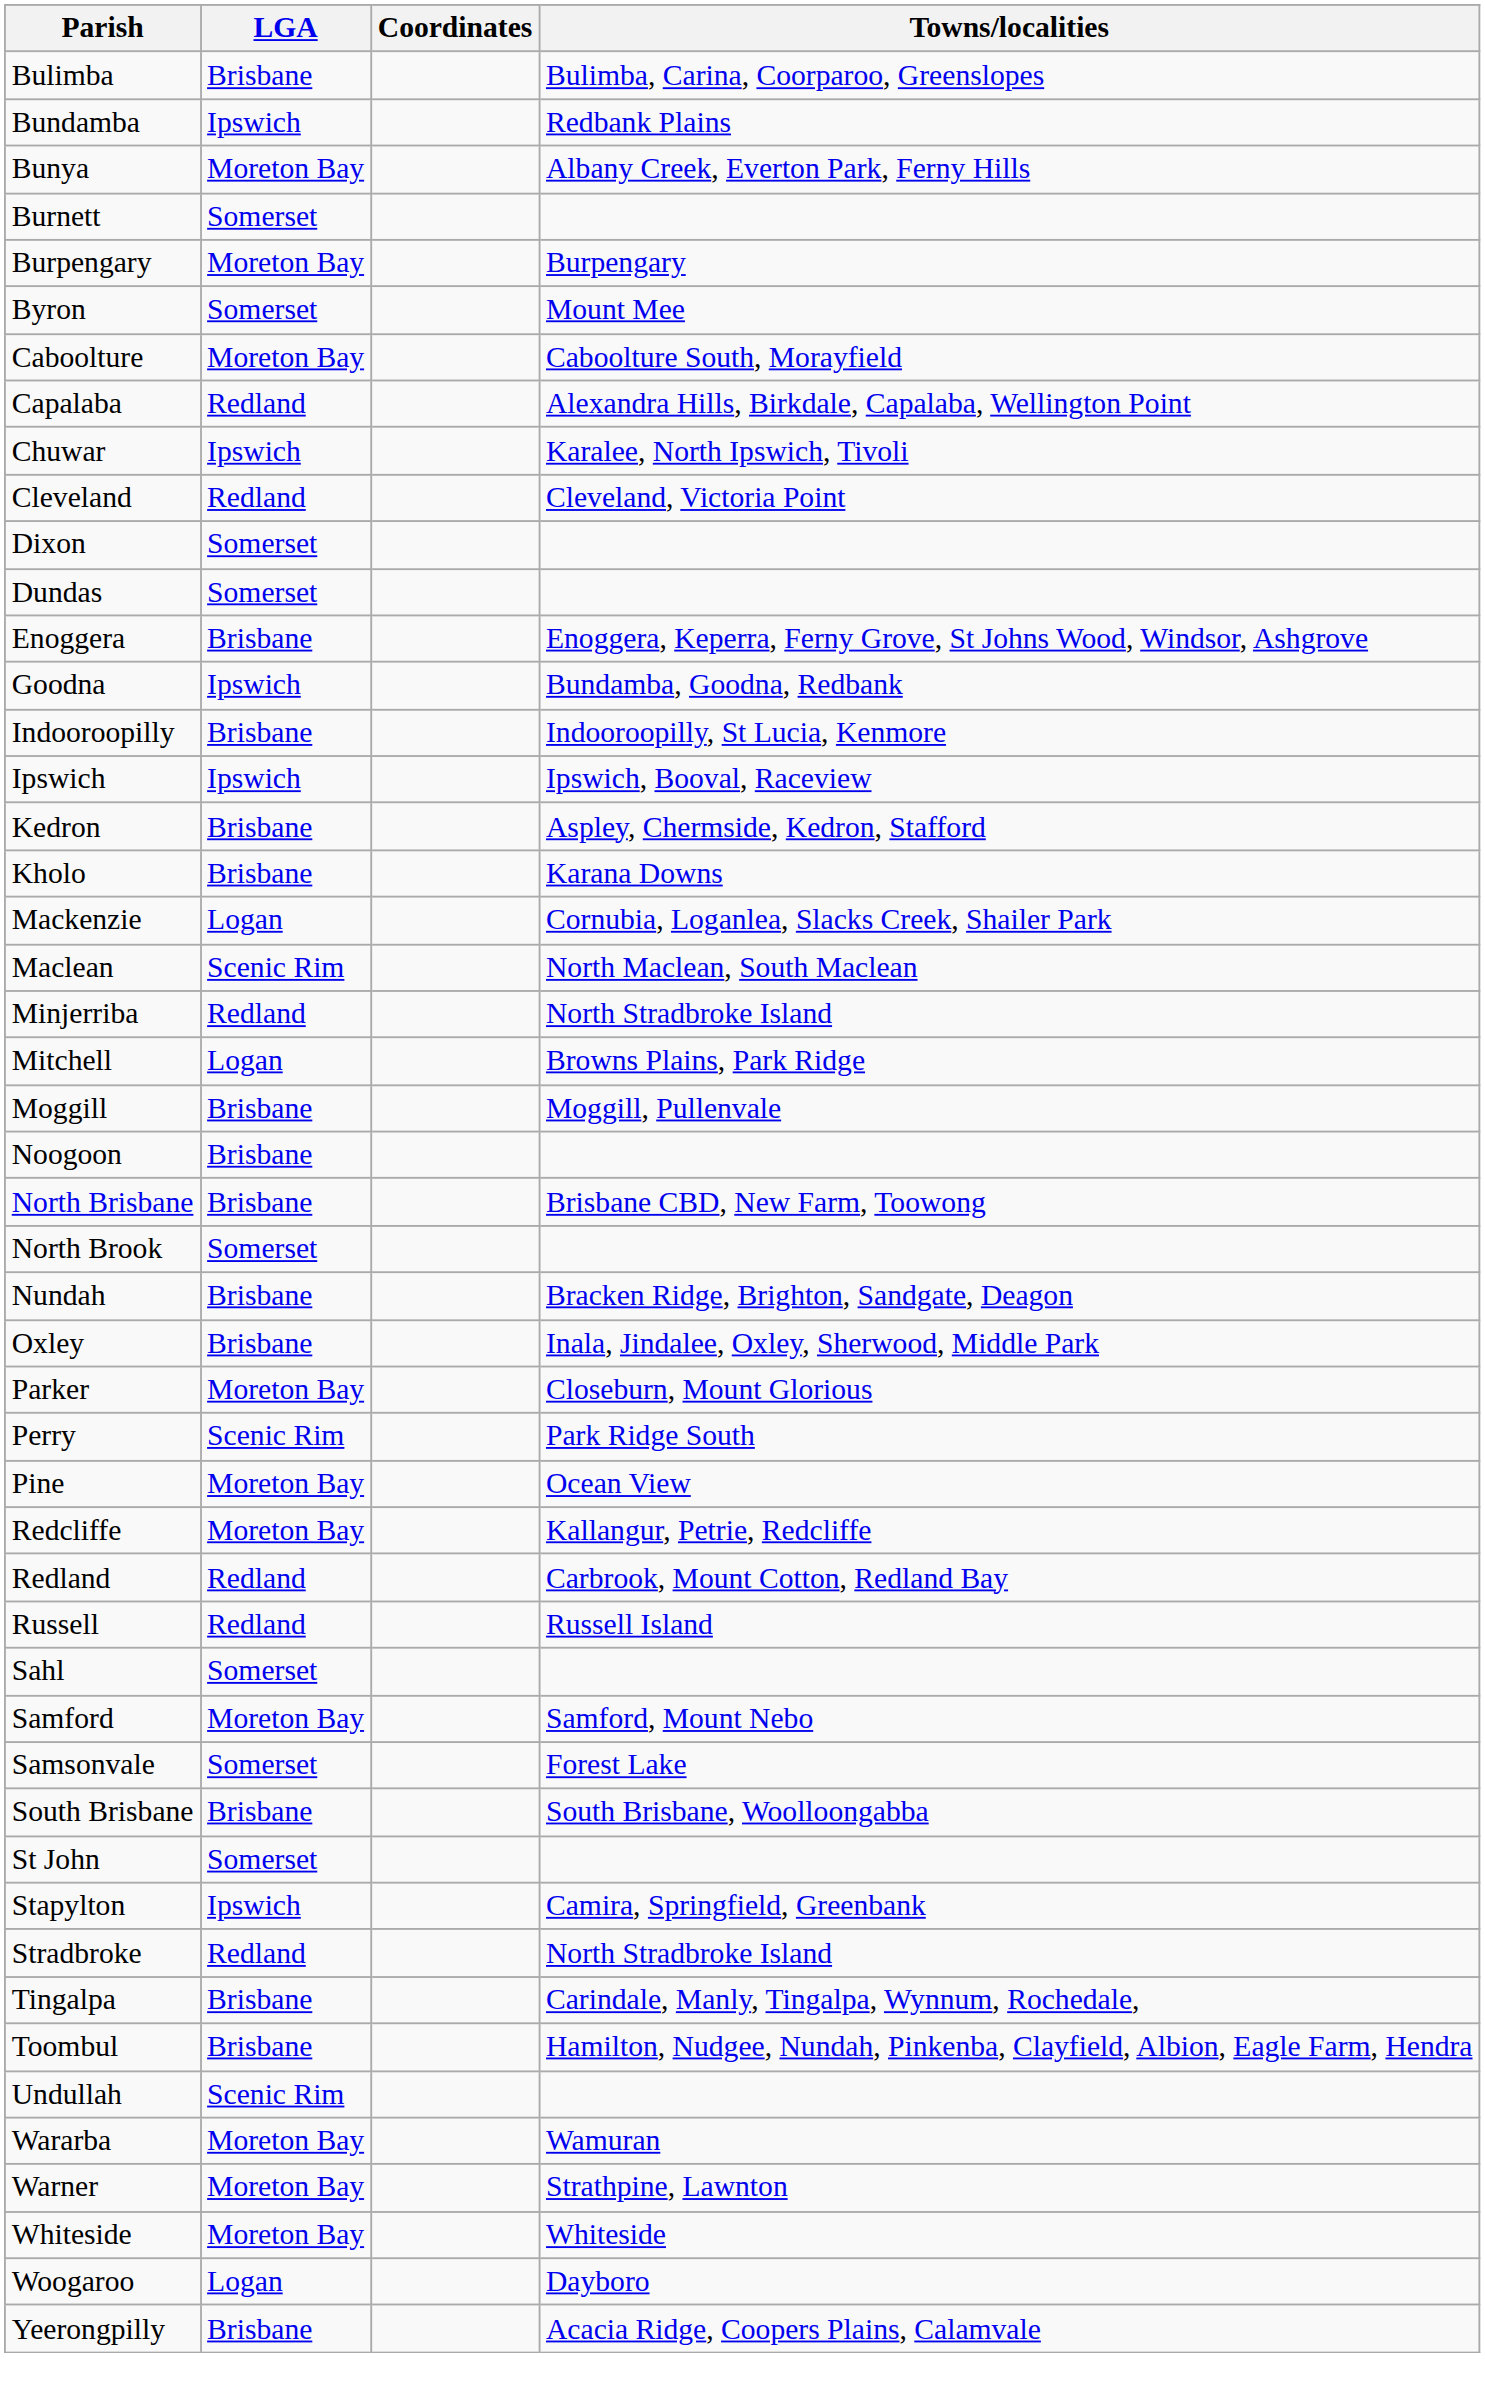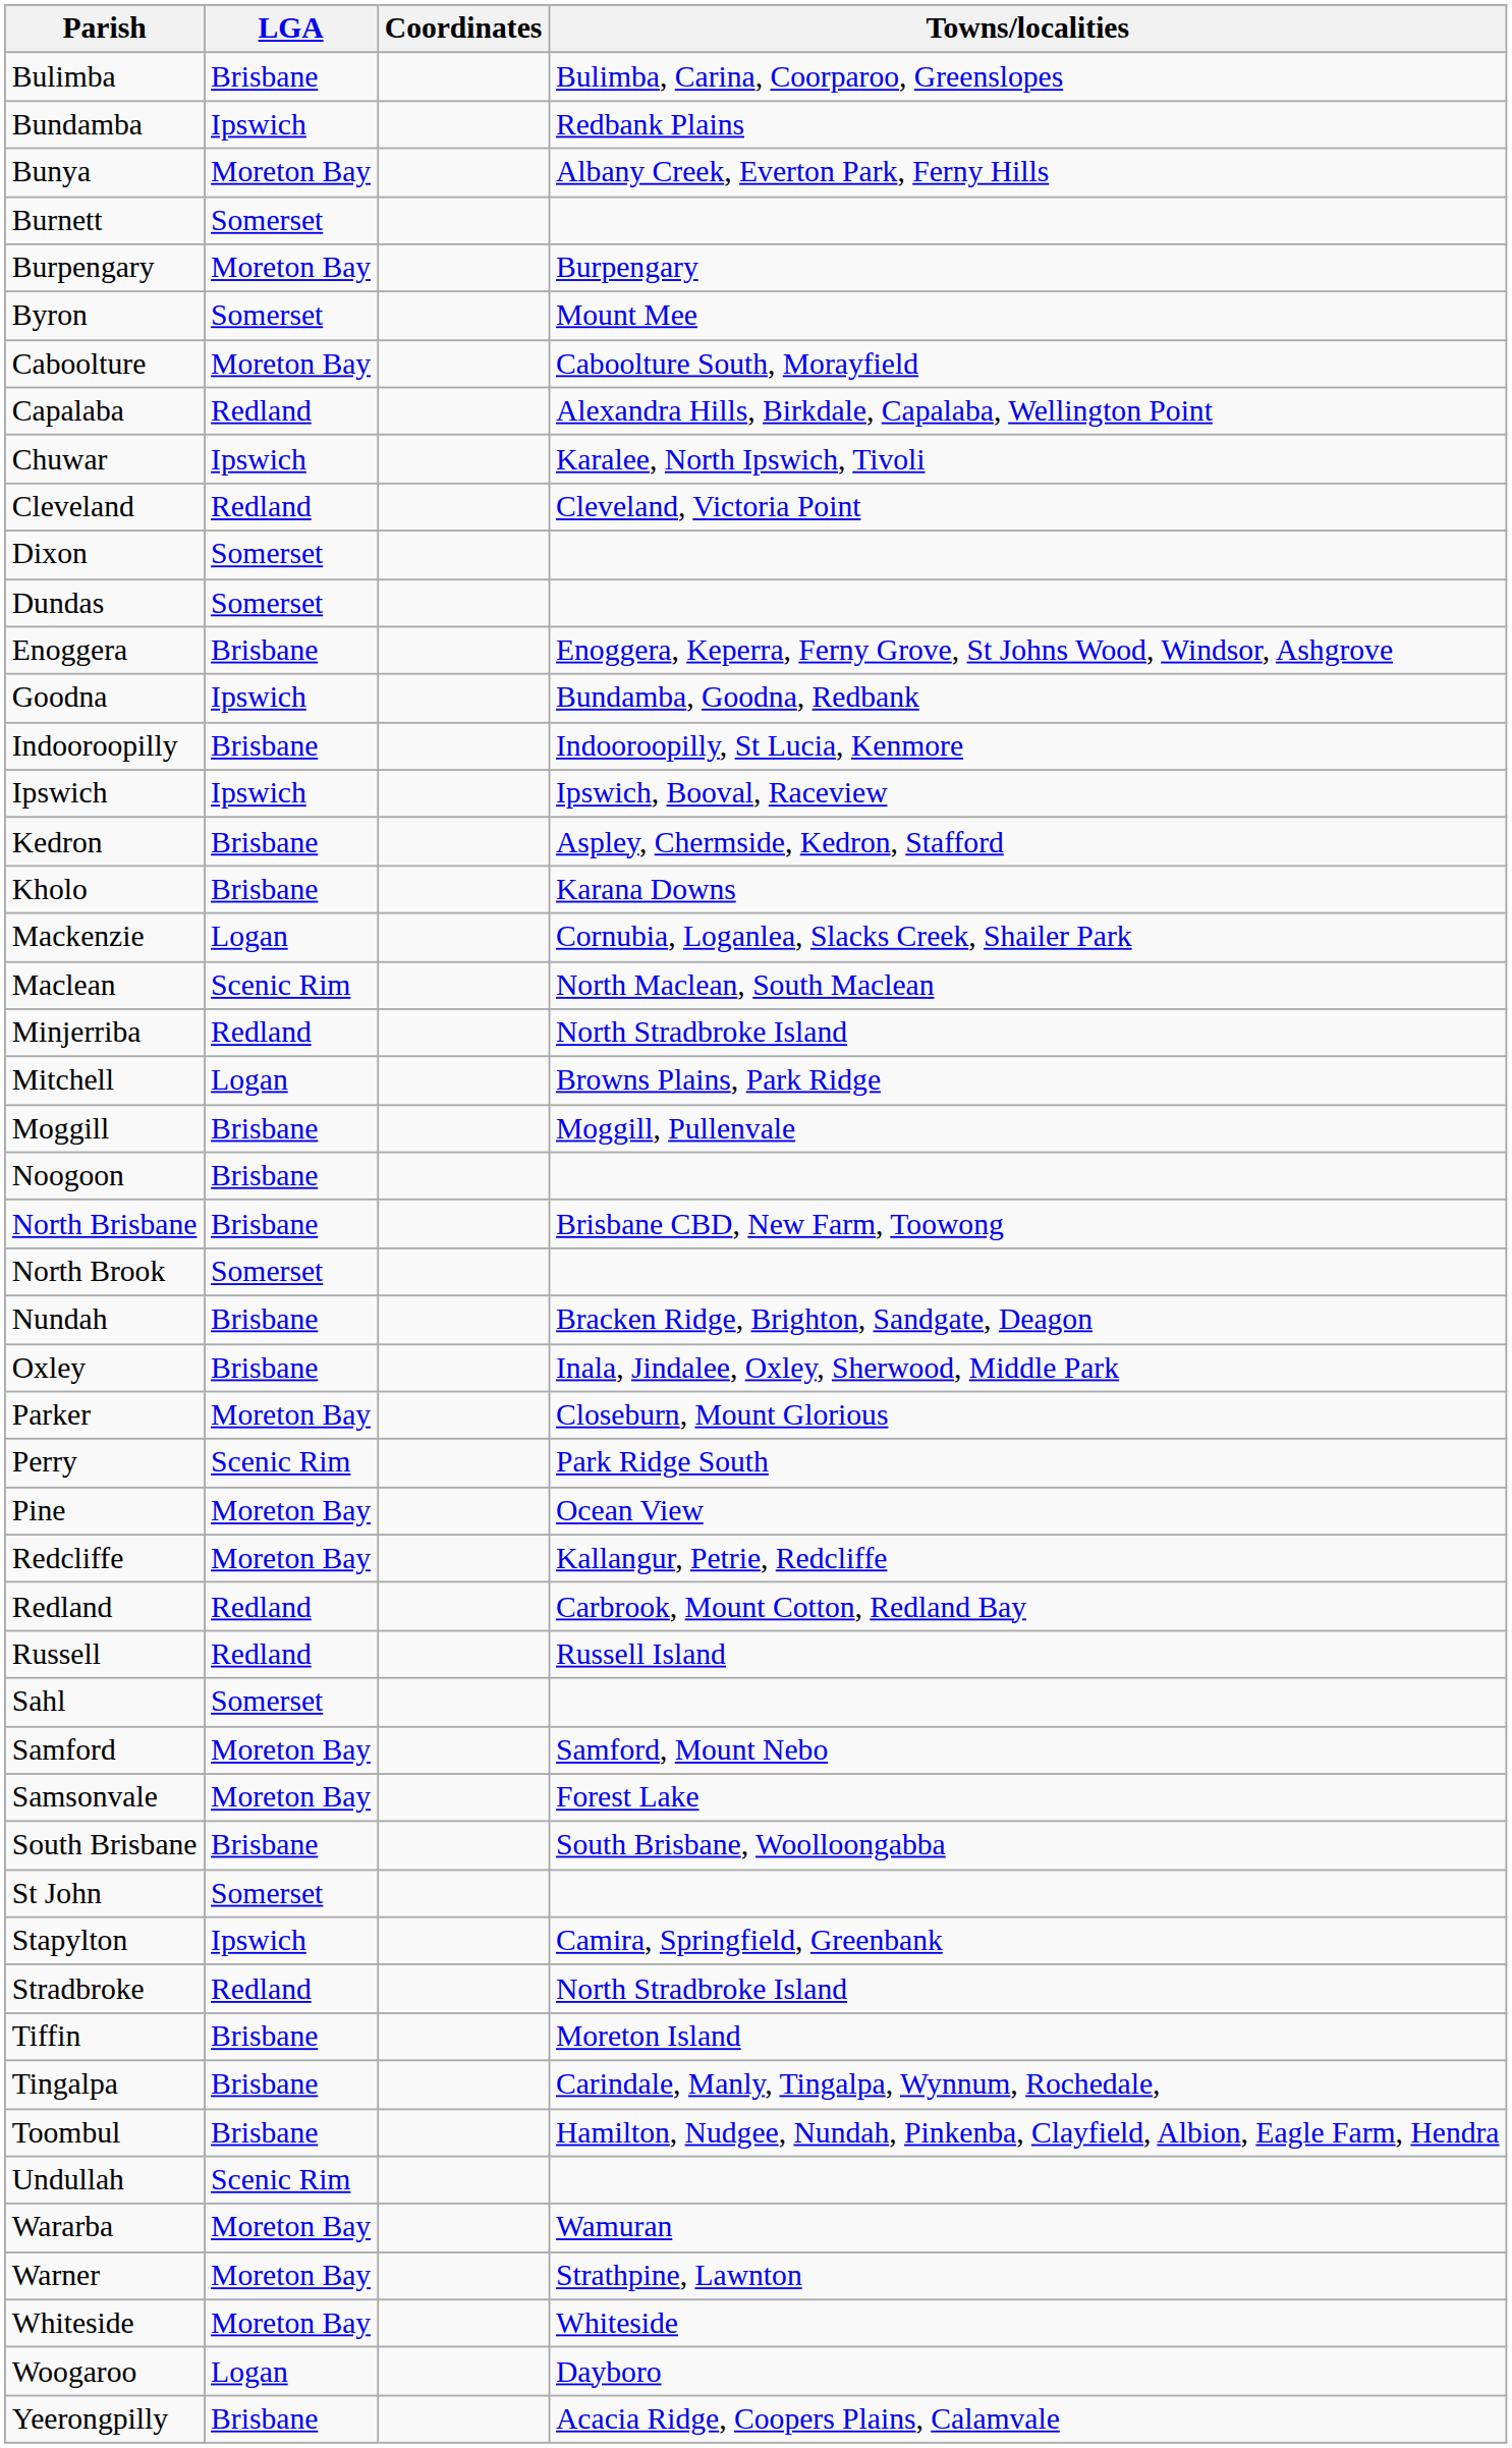Samsonvale | LGA: Somerset -> Moreton Bay
+ row: Tiffin | Brisbane | Moreton Island
